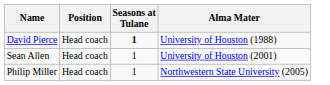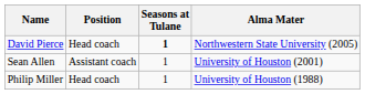David Pierce | Alma Mater: University of Houston (1988) -> Northwestern State University (2005)
Sean Allen | Position: Head coach -> Assistant coach
Philip Miller | Alma Mater: Northwestern State University (2005) -> University of Houston (1988)
